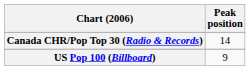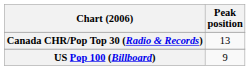Canada CHR/Pop Top 30 (Radio & Records) | Peak position: 14 -> 13
